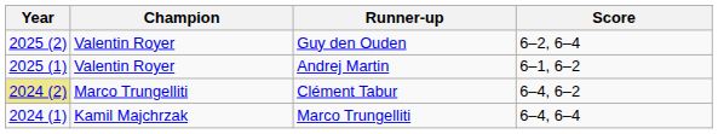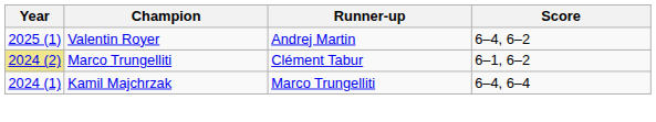- row: 2025 (2) | Valentin Royer | Guy den Ouden | 6–2, 6–4
Andrej Martin | Score: 6–1, 6–2 -> 6–4, 6–2
Clément Tabur | Score: 6–4, 6–2 -> 6–1, 6–2
